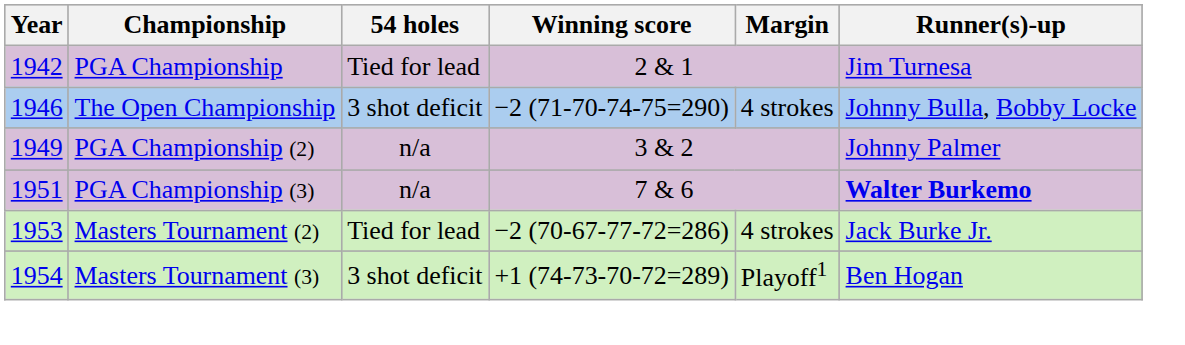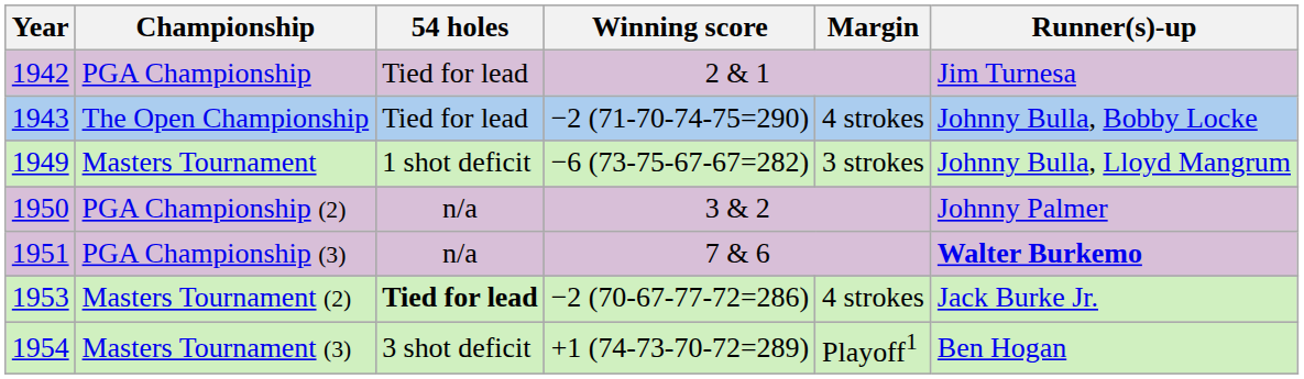The Open Championship | Year: 1946 -> 1943
The Open Championship | 54 holes: 3 shot deficit -> Tied for lead
+ row: 1949 | Masters Tournament | 1 shot deficit | −6 (73-75-67-67=282) | 3 strokes | Johnny Bulla, Lloyd Mangrum
PGA Championship (2) | Year: 1949 -> 1950
Masters Tournament (2) | 54 holes: normal -> bold
